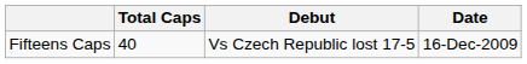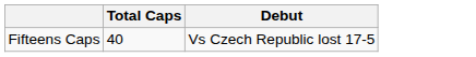- column: Date | 16-Dec-2009
